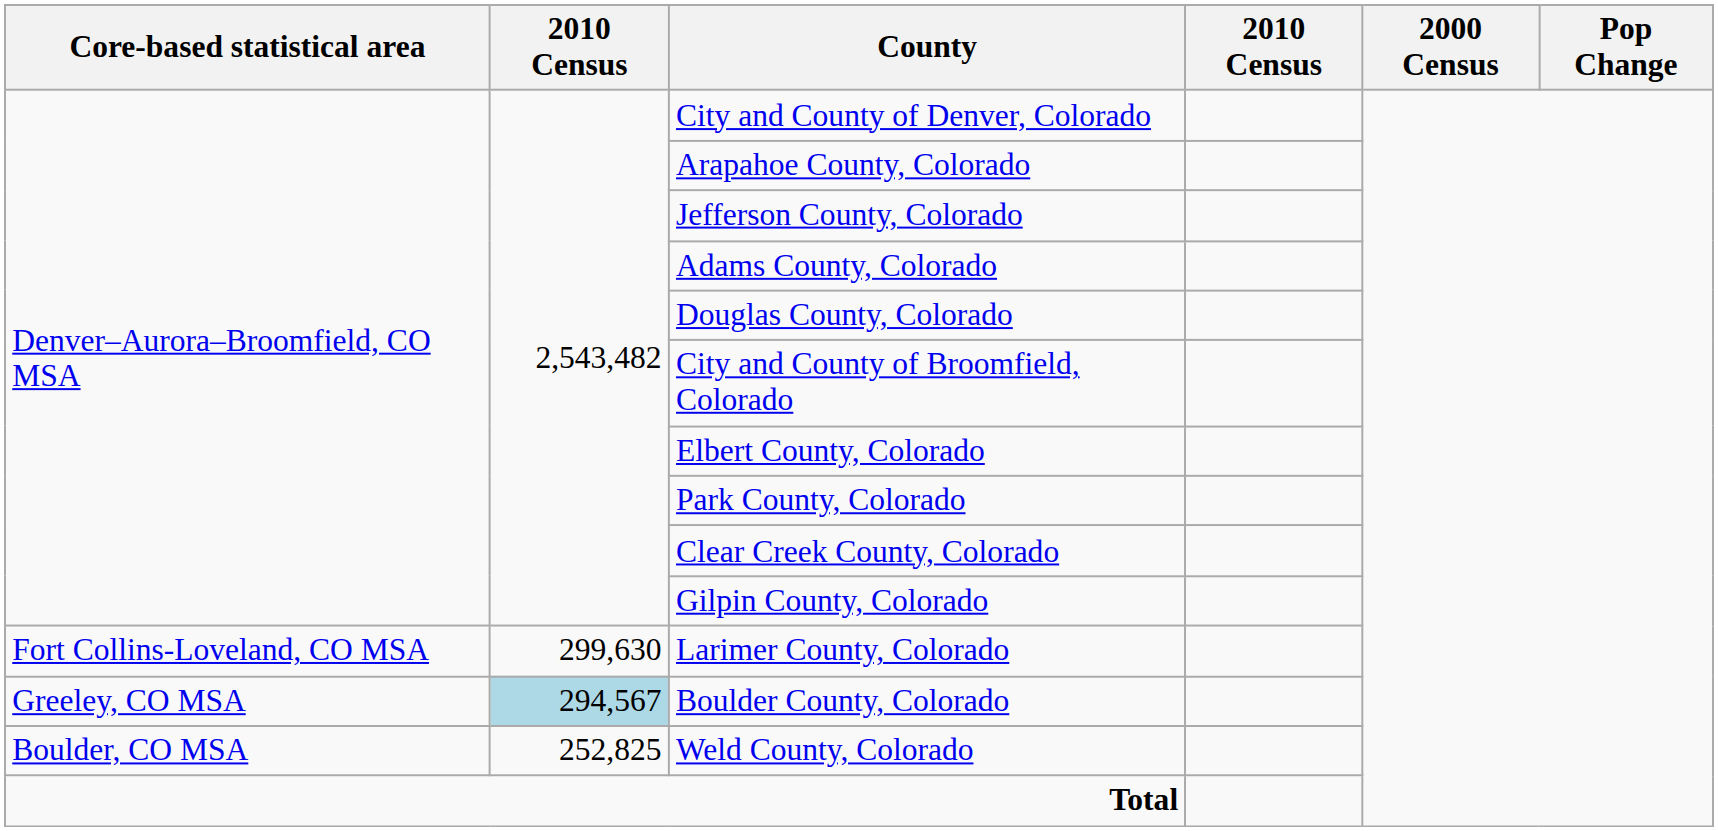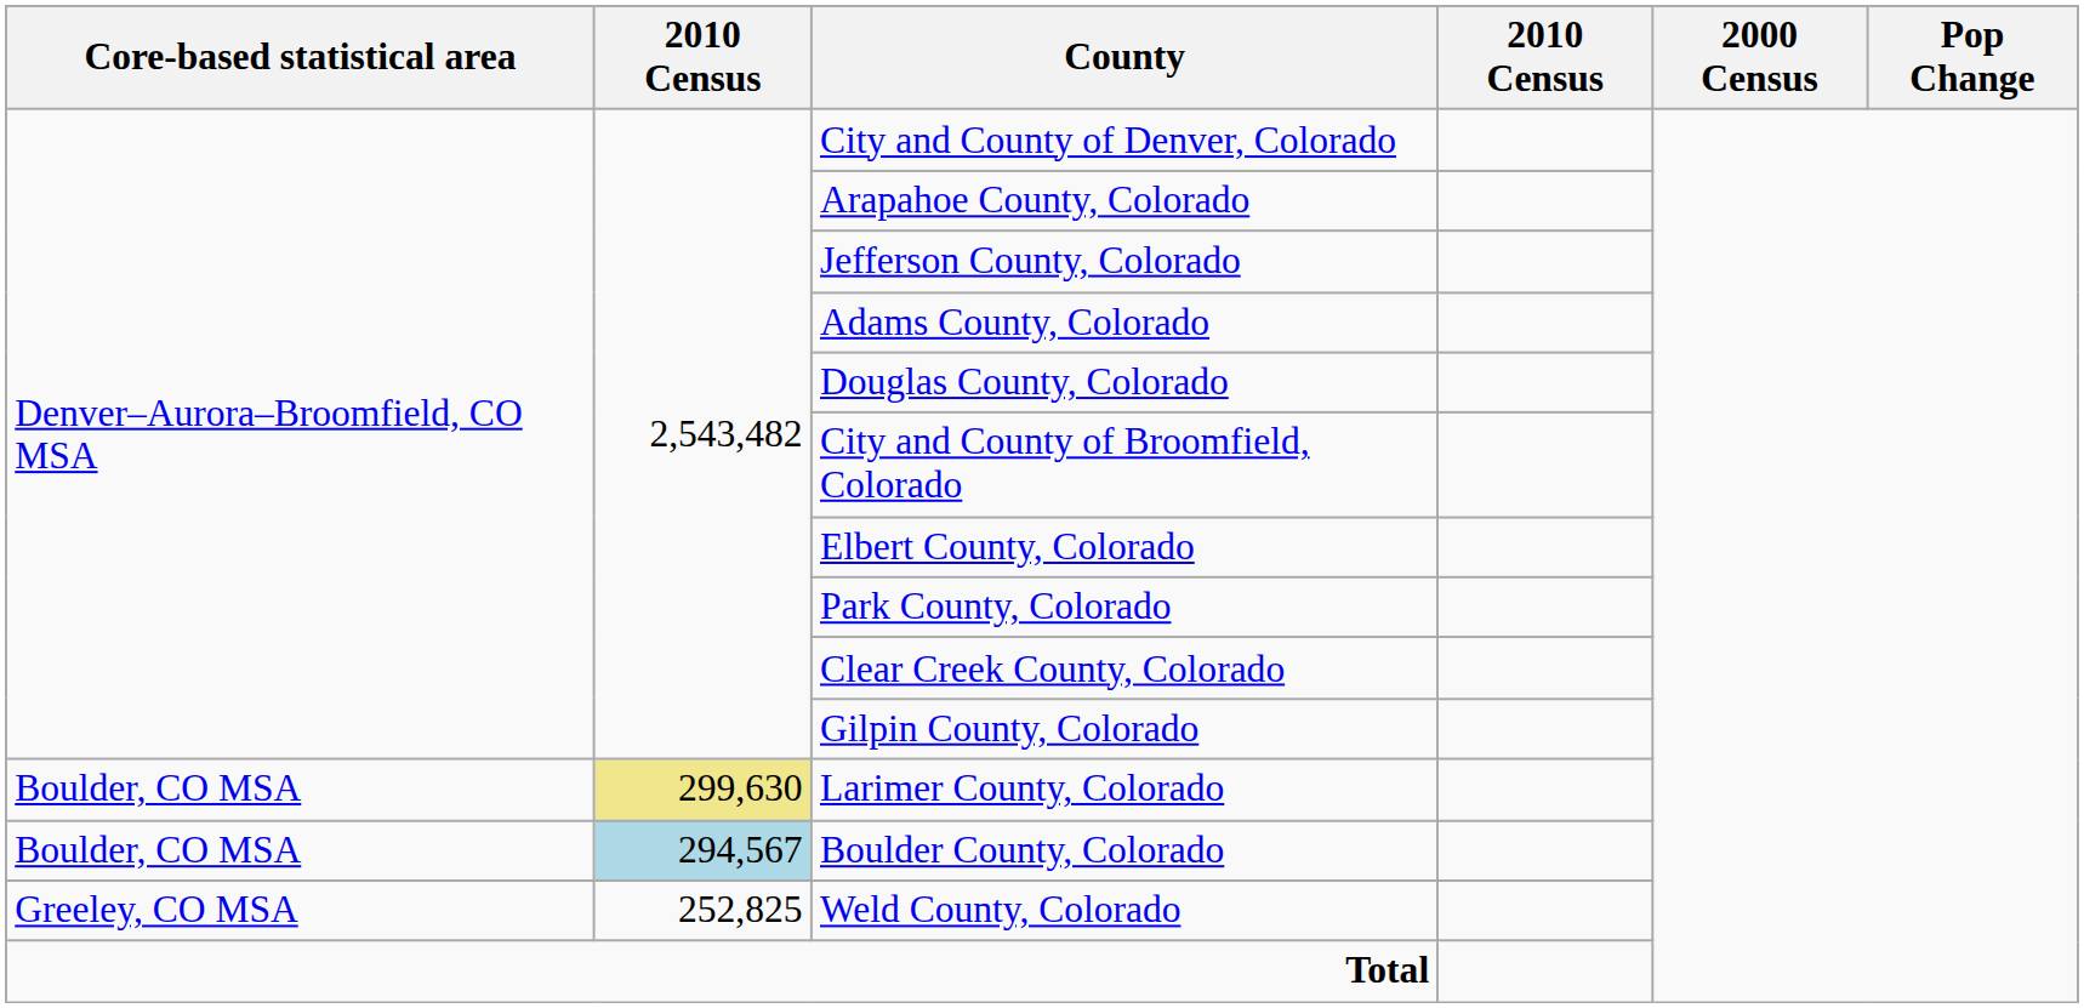Larimer County, Colorado | Core-based statistical area: Fort Collins-Loveland, CO MSA -> Boulder, CO MSA
Larimer County, Colorado | column 2: no background -> khaki background
Boulder County, Colorado | Core-based statistical area: Greeley, CO MSA -> Boulder, CO MSA
Weld County, Colorado | Core-based statistical area: Boulder, CO MSA -> Greeley, CO MSA
